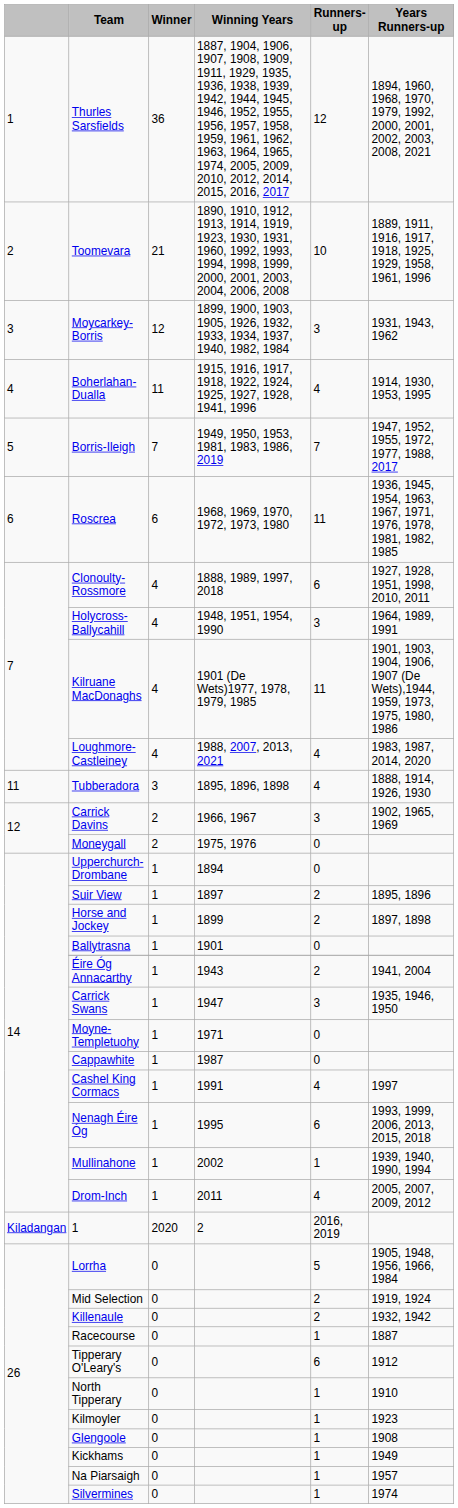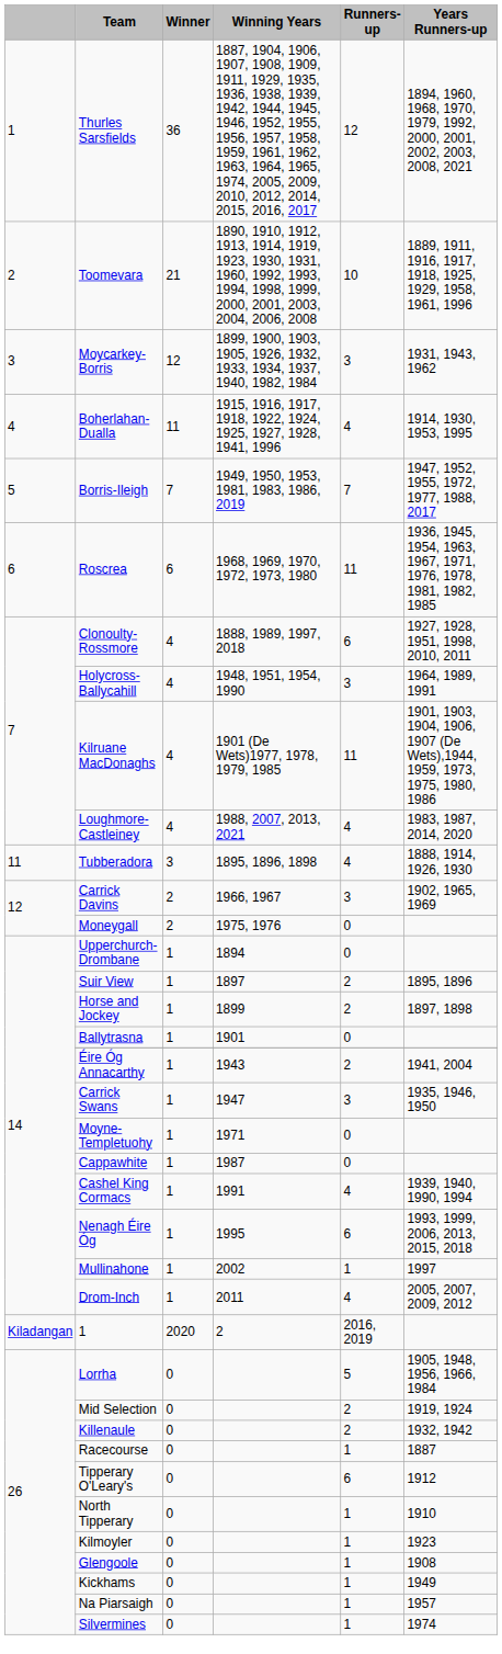Cashel King Cormacs | Years Runners-up: 1997 -> 1939, 1940, 1990, 1994
Mullinahone | Years Runners-up: 1939, 1940, 1990, 1994 -> 1997
